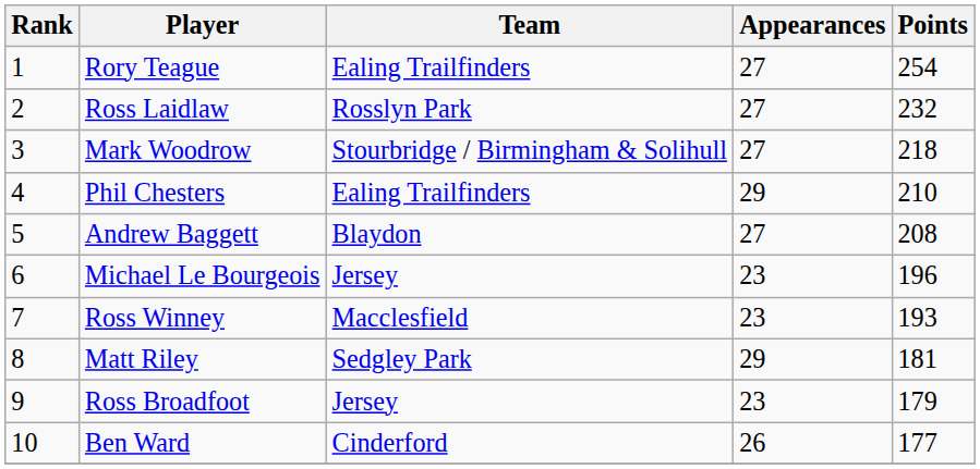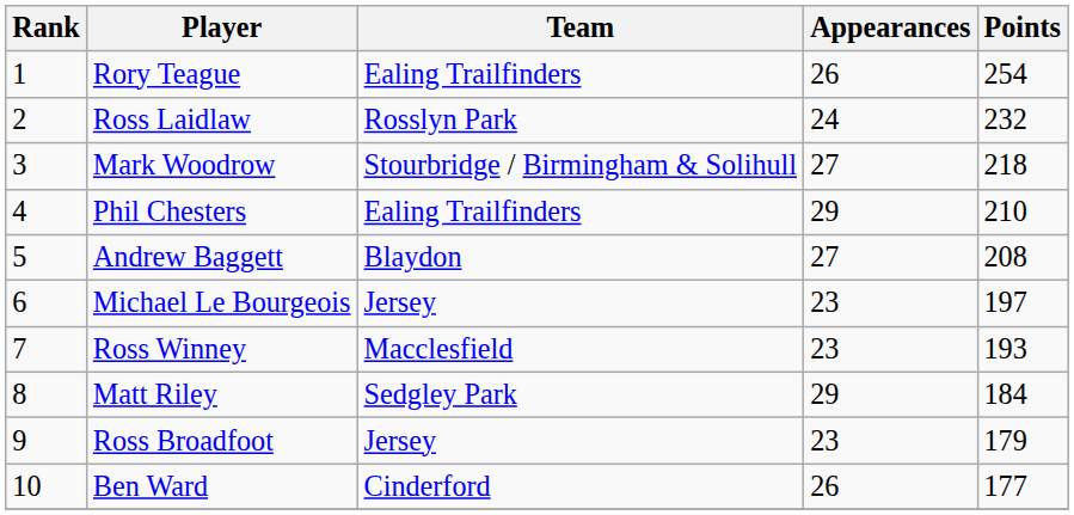Rory Teague | Appearances: 27 -> 26
Ross Laidlaw | Appearances: 27 -> 24
Michael Le Bourgeois | Points: 196 -> 197
Matt Riley | Points: 181 -> 184
